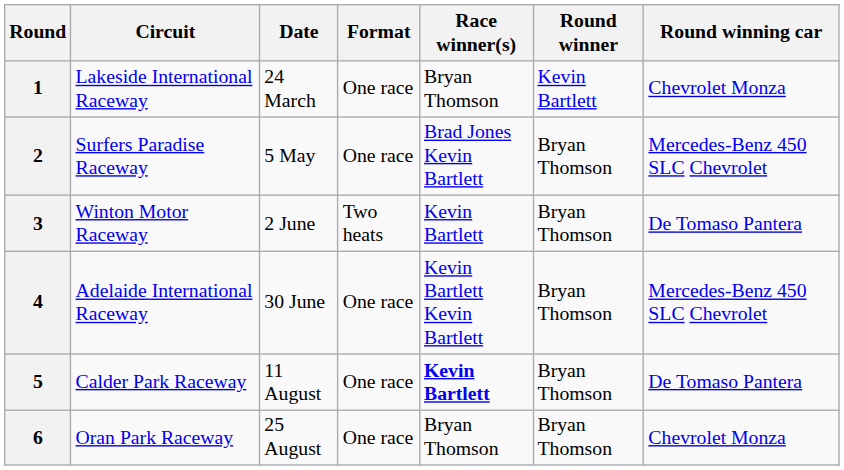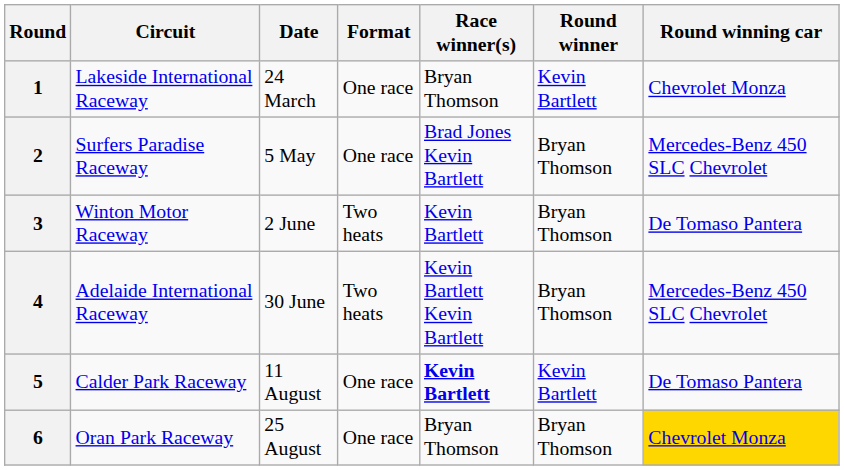4 | Format: One race -> Two heats
5 | Round winner: Bryan Thomson -> Kevin Bartlett
6 | Round winning car: no background -> gold background
